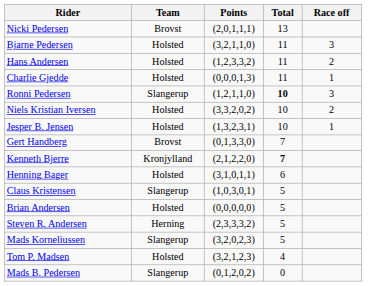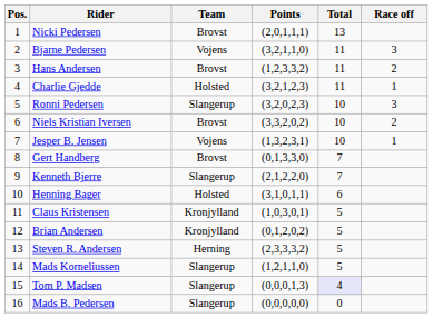+ column: Pos. | 1 | 2 | 3 | 4 | 5 | 6 | 7 | 8 | 9 | 10 | 11 | 12 | 13 | 14 | 15 | 16
Bjarne Pedersen | Team: Holsted -> Vojens
Hans Andersen | Team: Holsted -> Brovst
Charlie Gjedde | Points: (0,0,0,1,3) -> (3,2,1,2,3)
Ronni Pedersen | Points: (1,2,1,1,0) -> (3,2,0,2,3)
Ronni Pedersen | Total: bold -> normal
Niels Kristian Iversen | Team: Holsted -> Brovst
Jesper B. Jensen | Team: Holsted -> Vojens
Kenneth Bjerre | Team: Kronjylland -> Slangerup
Kenneth Bjerre | Total: bold -> normal
Claus Kristensen | Team: Slangerup -> Kronjylland
Brian Andersen | Team: Holsted -> Kronjylland
Brian Andersen | Points: (0,0,0,0,0) -> (0,1,2,0,2)
Mads Korneliussen | Points: (3,2,0,2,3) -> (1,2,1,1,0)
Tom P. Madsen | Team: Holsted -> Slangerup
Tom P. Madsen | Points: (3,2,1,2,3) -> (0,0,0,1,3)
Tom P. Madsen | Total: no background -> lavender background
Mads B. Pedersen | Points: (0,1,2,0,2) -> (0,0,0,0,0)
